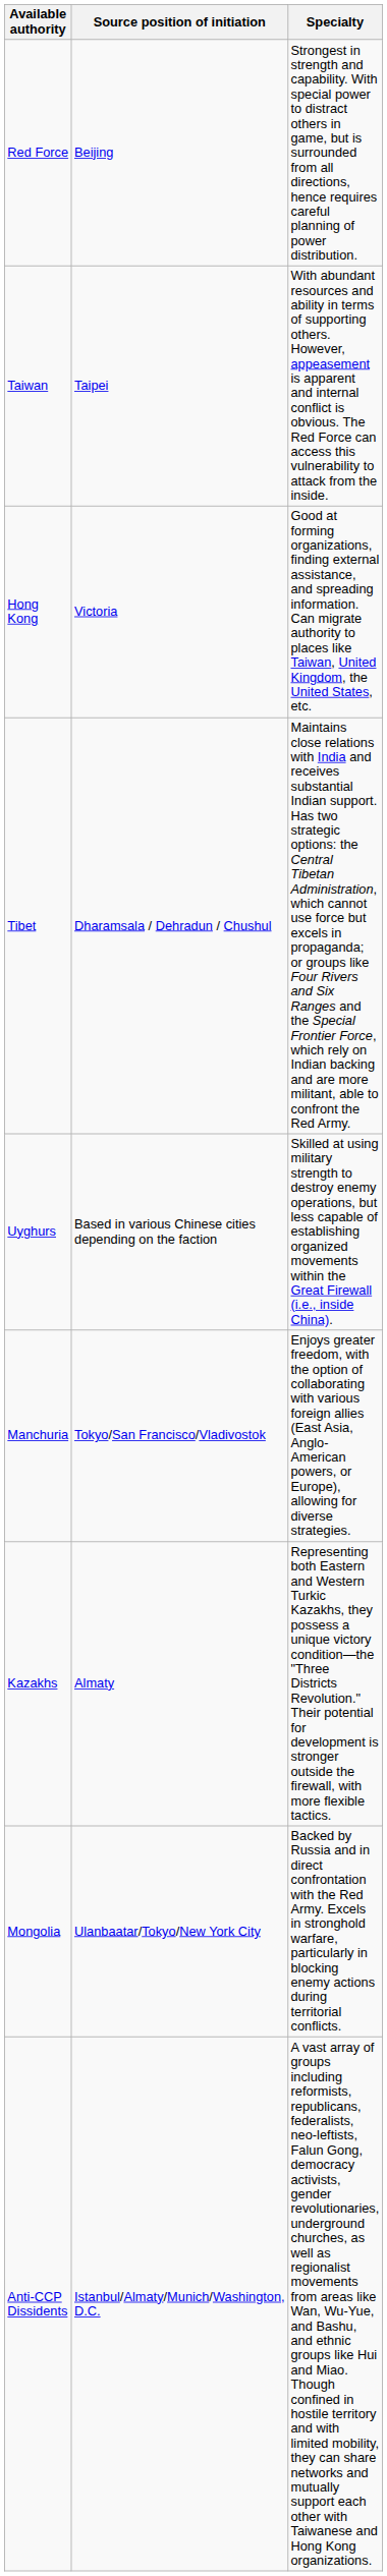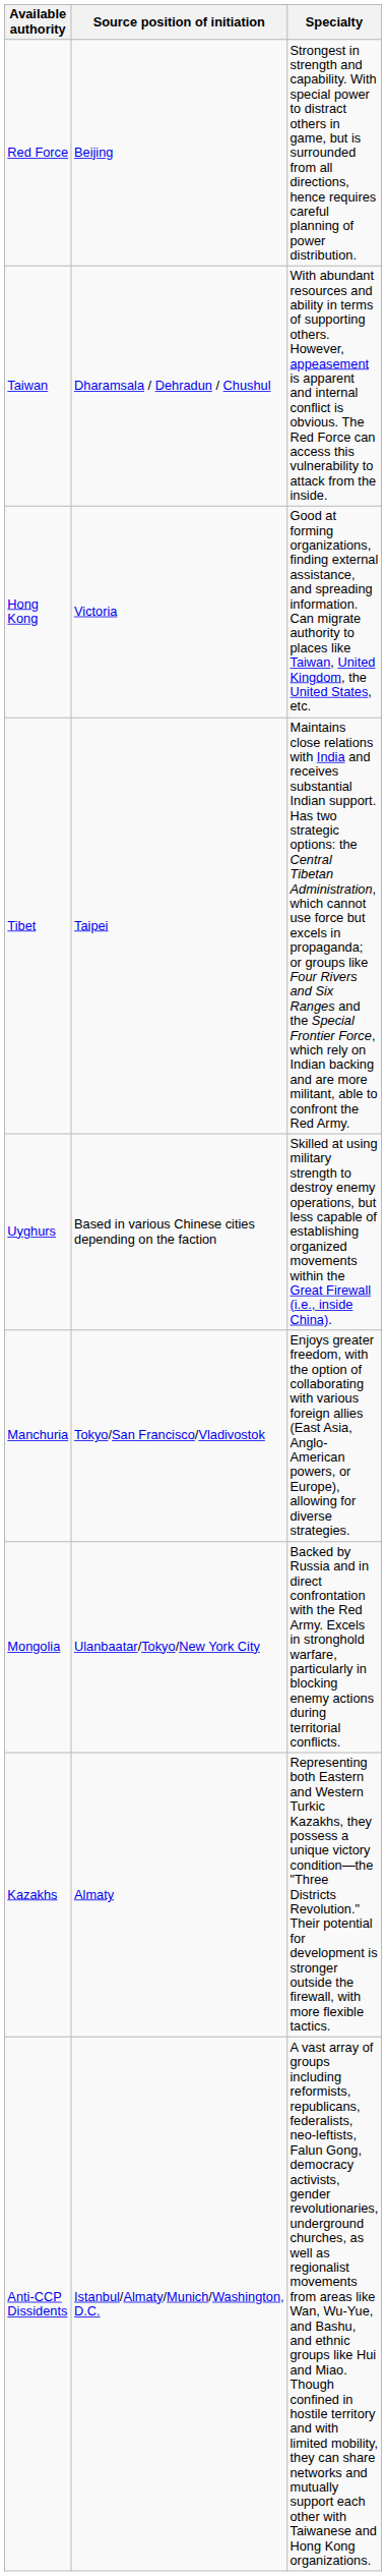Taiwan | Source position of initiation: Taipei -> Dharamsala / Dehradun / Chushul
Tibet | Source position of initiation: Dharamsala / Dehradun / Chushul -> Taipei
rows swapped: Kazakhs <-> Mongolia
